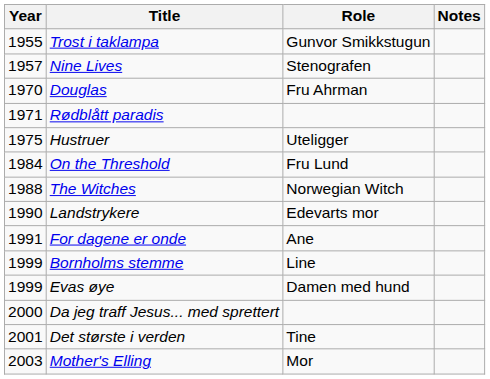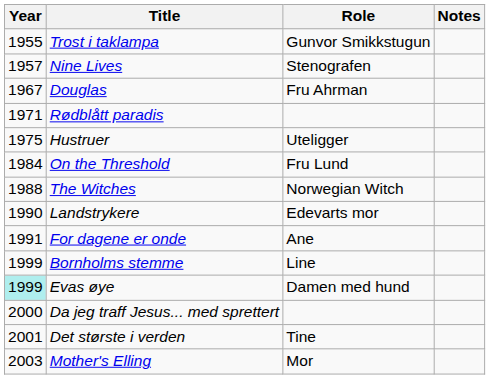Douglas | Year: 1970 -> 1967
Evas øye | Year: no background -> paleturquoise background
